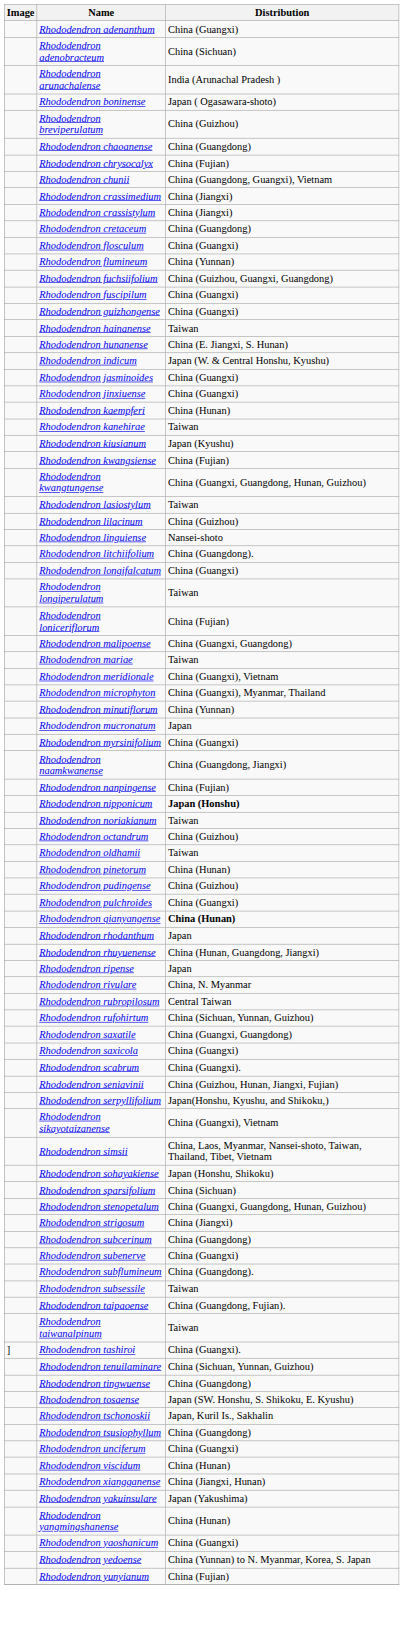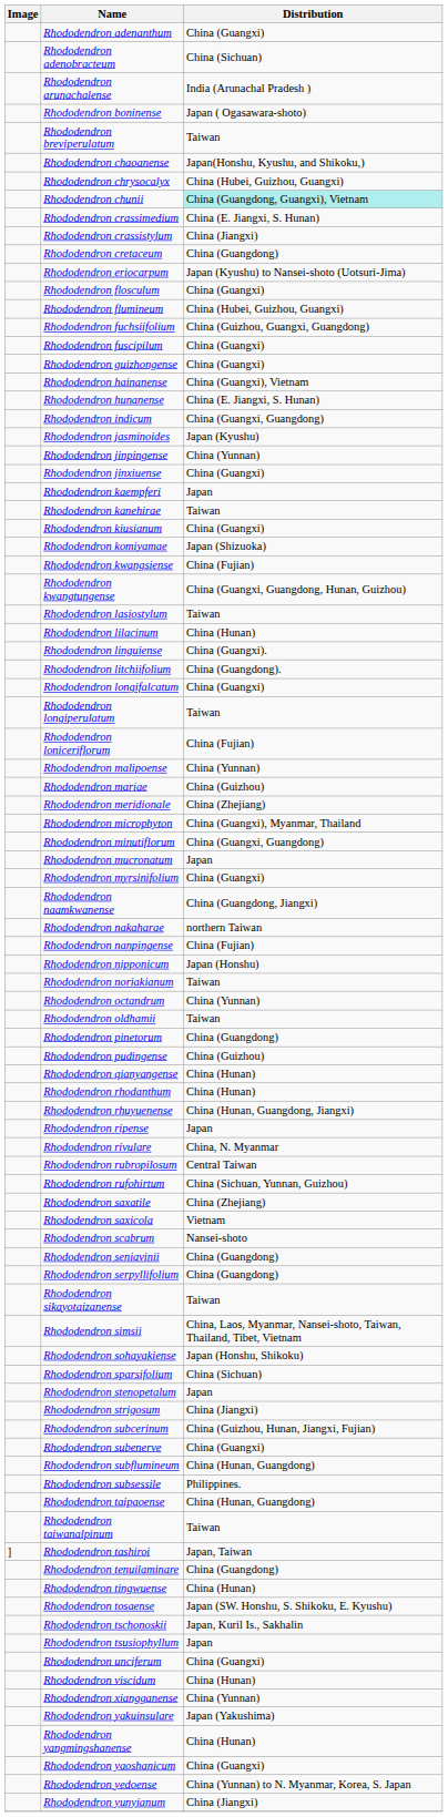Rhododendron breviperulatum | Distribution: China (Guizhou) -> Taiwan
Rhododendron chaoanense | Distribution: China (Guangdong) -> Japan(Honshu, Kyushu, and Shikoku,)
Rhododendron chrysocalyx | Distribution: China (Fujian) -> China (Hubei, Guizhou, Guangxi)
Rhododendron chunii | Distribution: no background -> paleturquoise background
Rhododendron crassimedium | Distribution: China (Jiangxi) -> China (E. Jiangxi, S. Hunan)
+ row: Rhododendron eriocarpum | Japan (Kyushu) to Nansei-shoto (Uotsuri-Jima)
Rhododendron flumineum | Distribution: China (Yunnan) -> China (Hubei, Guizhou, Guangxi)
Rhododendron hainanense | Distribution: Taiwan -> China (Guangxi), Vietnam
Rhododendron indicum | Distribution: Japan (W. & Central Honshu, Kyushu) -> China (Guangxi, Guangdong)
Rhododendron jasminoides | Distribution: China (Guangxi) -> Japan (Kyushu)
+ row: Rhododendron jinpingense | China (Yunnan)
Rhododendron kaempferi | Distribution: China (Hunan) -> Japan
Rhododendron kiusianum | Distribution: Japan (Kyushu) -> China (Guangxi)
+ row: Rhododendron komiyamae | Japan (Shizuoka)
Rhododendron lilacinum | Distribution: China (Guizhou) -> China (Hunan)
Rhododendron linguiense | Distribution: Nansei-shoto -> China (Guangxi).
Rhododendron malipoense | Distribution: China (Guangxi, Guangdong) -> China (Yunnan)
Rhododendron mariae | Distribution: Taiwan -> China (Guizhou)
Rhododendron meridionale | Distribution: China (Guangxi), Vietnam -> China (Zhejiang)
Rhododendron minutiflorum | Distribution: China (Yunnan) -> China (Guangxi, Guangdong)
+ row: Rhododendron nakaharae | northern Taiwan
Rhododendron nipponicum | Distribution: bold -> normal
Rhododendron octandrum | Distribution: China (Guizhou) -> China (Yunnan)
Rhododendron pinetorum | Distribution: China (Hunan) -> China (Guangdong)
- row: Rhododendron pulchroides | China (Guangxi)
Rhododendron qianyangense | Distribution: bold -> normal
Rhododendron rhodanthum | Distribution: Japan -> China (Hunan)
Rhododendron saxatile | Distribution: China (Guangxi, Guangdong) -> China (Zhejiang)
Rhododendron saxicola | Distribution: China (Guangxi) -> Vietnam
Rhododendron scabrum | Distribution: China (Guangxi). -> Nansei-shoto
Rhododendron seniavinii | Distribution: China (Guizhou, Hunan, Jiangxi, Fujian) -> China (Guangdong)
Rhododendron serpyllifolium | Distribution: Japan(Honshu, Kyushu, and Shikoku,) -> China (Guangdong)
Rhododendron sikayotaizanense | Distribution: China (Guangxi), Vietnam -> Taiwan
Rhododendron stenopetalum | Distribution: China (Guangxi, Guangdong, Hunan, Guizhou) -> Japan
Rhododendron subcerinum | Distribution: China (Guangdong) -> China (Guizhou, Hunan, Jiangxi, Fujian)
Rhododendron subflumineum | Distribution: China (Guangdong). -> China (Hunan, Guangdong)
Rhododendron subsessile | Distribution: Taiwan -> Philippines.
Rhododendron taipaoense | Distribution: China (Guangdong, Fujian). -> China (Hunan, Guangdong)
Rhododendron tashiroi | Distribution: China (Guangxi). -> Japan, Taiwan
Rhododendron tenuilaminare | Distribution: China (Sichuan, Yunnan, Guizhou) -> China (Guangdong)
Rhododendron tingwuense | Distribution: China (Guangdong) -> China (Hunan)
Rhododendron tsusiophyllum | Distribution: China (Guangdong) -> Japan
Rhododendron xiangganense | Distribution: China (Jiangxi, Hunan) -> China (Yunnan)
Rhododendron yunyianum | Distribution: China (Fujian) -> China (Jiangxi)
